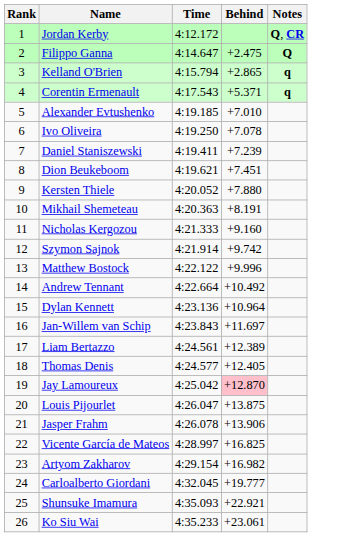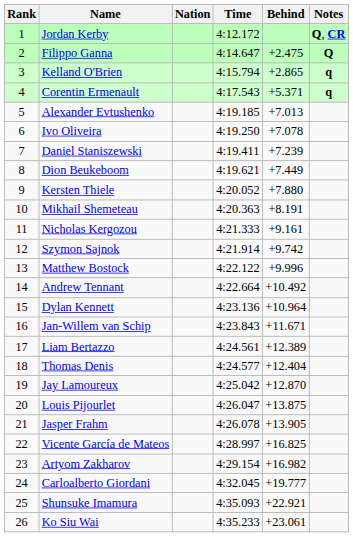+ column: Nation
Alexander Evtushenko | Behind: +7.010 -> +7.013
Dion Beukeboom | Behind: +7.451 -> +7.449
Nicholas Kergozou | Behind: +9.160 -> +9.161
Jan-Willem van Schip | Behind: +11.697 -> +11.671
Thomas Denis | Behind: +12.405 -> +12.404
Jay Lamoureux | Behind: pink background -> no background
Jasper Frahm | Behind: +13.906 -> +13.905
